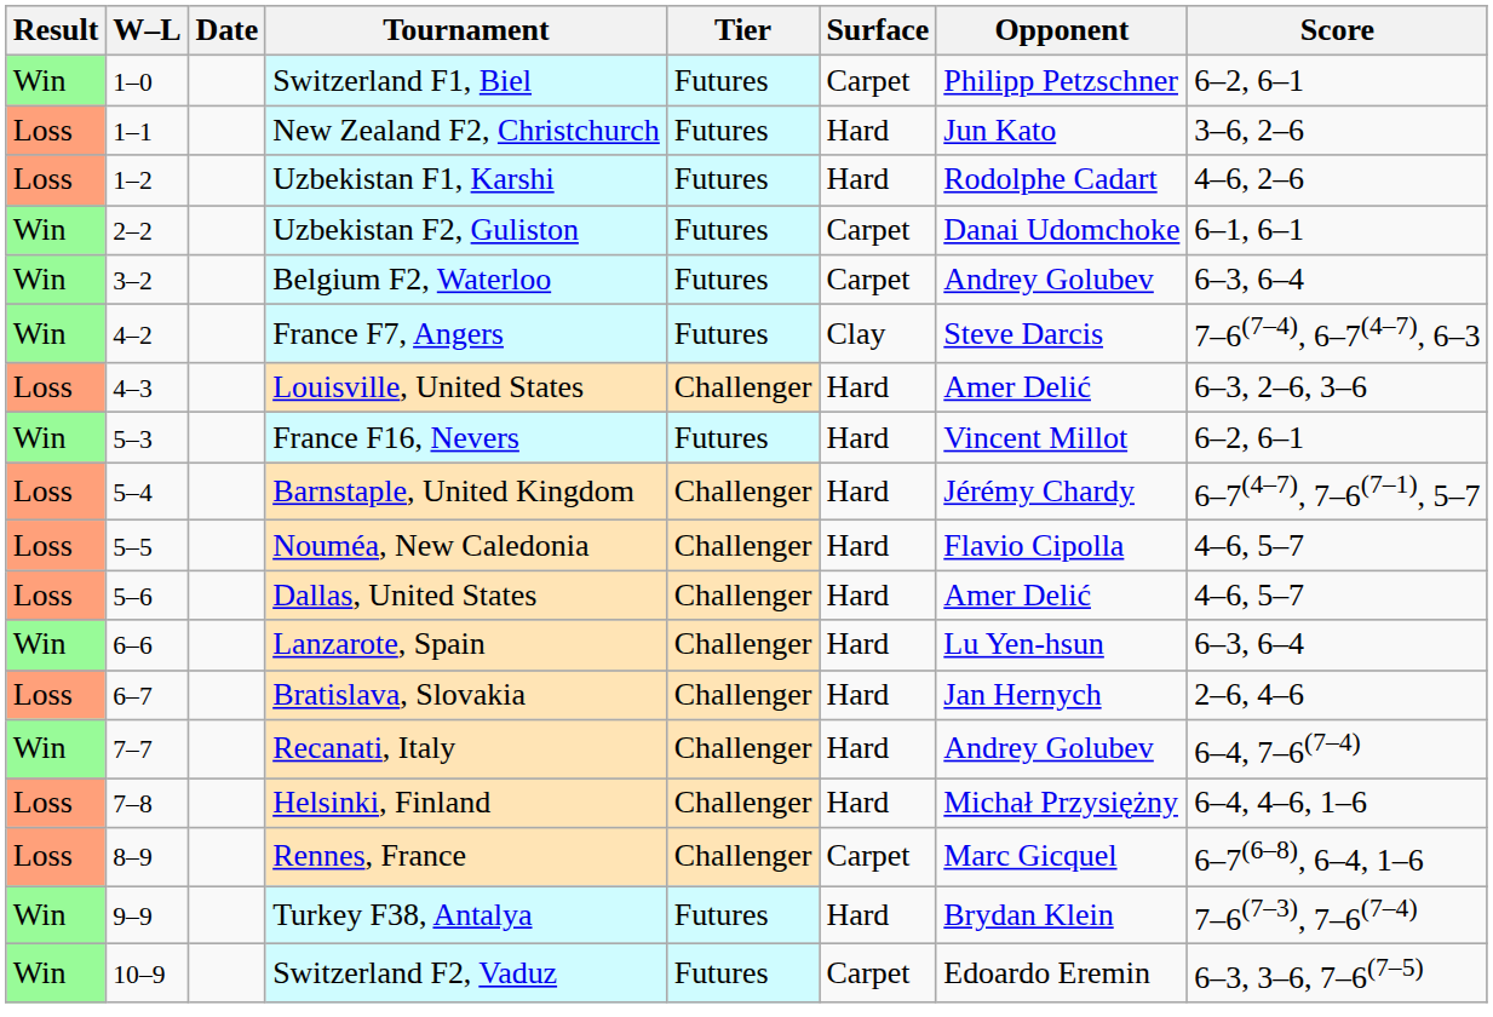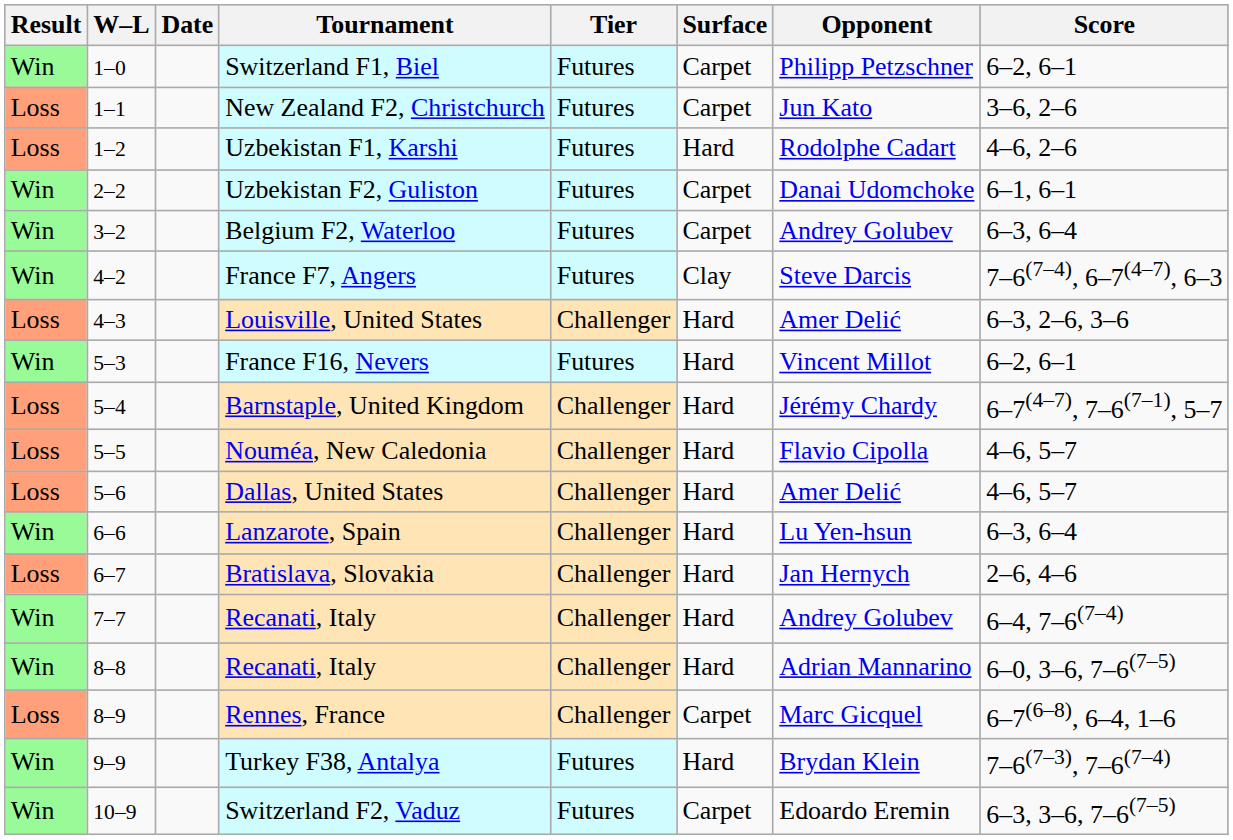New Zealand F2, Christchurch | Surface: Hard -> Carpet
- row: Loss | 7–8 | Helsinki, Finland | Challenger | Hard | Michał Przysiężny | 6–4, 4–6, 1–6
+ row: Win | 8–8 | Recanati, Italy | Challenger | Hard | Adrian Mannarino | 6–0, 3–6, 7–6(7–5)
